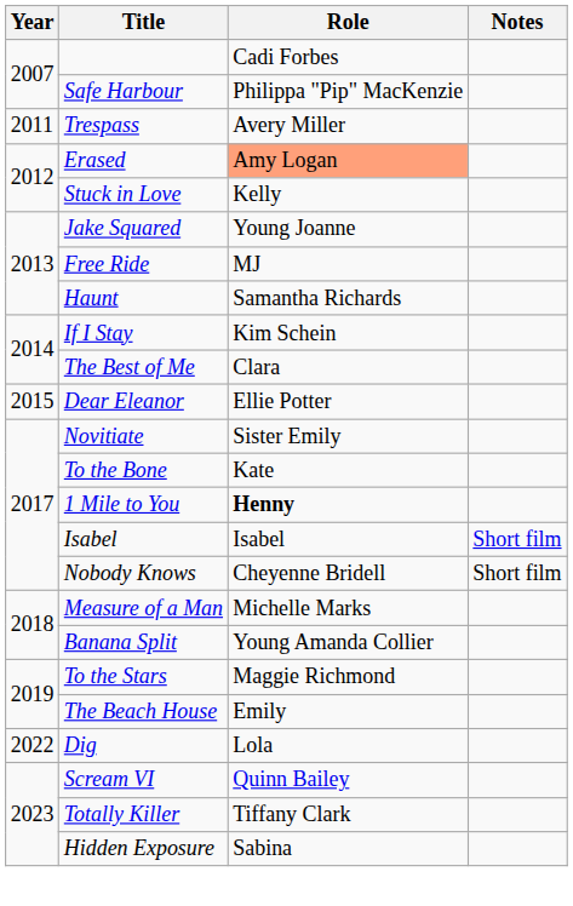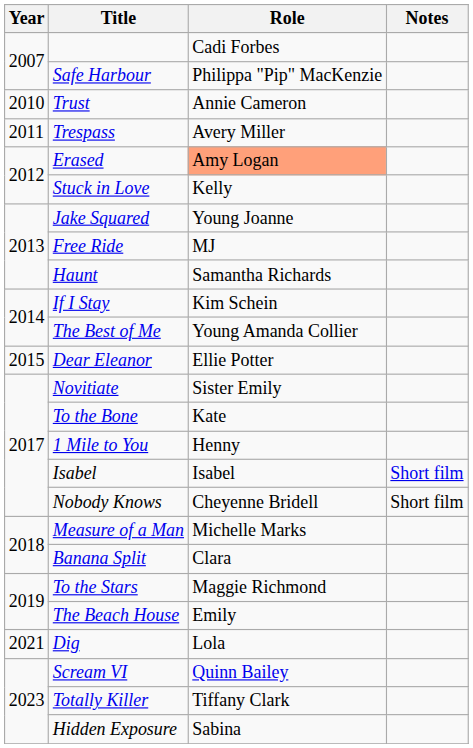+ row: 2010 | Trust | Annie Cameron
The Best of Me | Role: Clara -> Young Amanda Collier
1 Mile to You | Role: bold -> normal
Banana Split | Role: Young Amanda Collier -> Clara
Dig | Year: 2022 -> 2021
